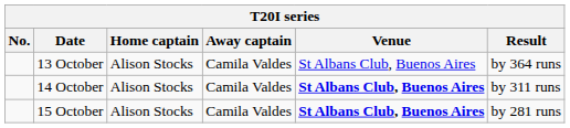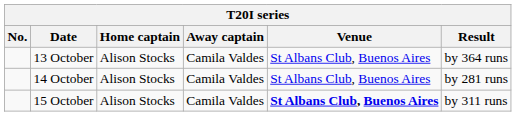14 October | Venue: bold -> normal
14 October | Result: by 311 runs -> by 281 runs
15 October | Result: by 281 runs -> by 311 runs
